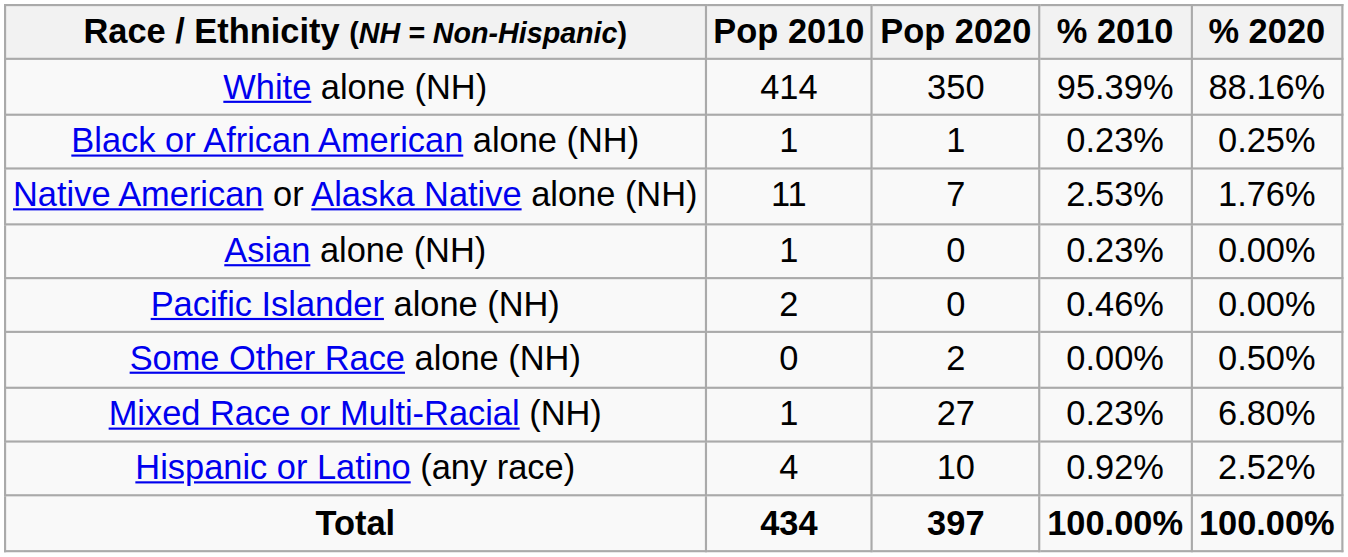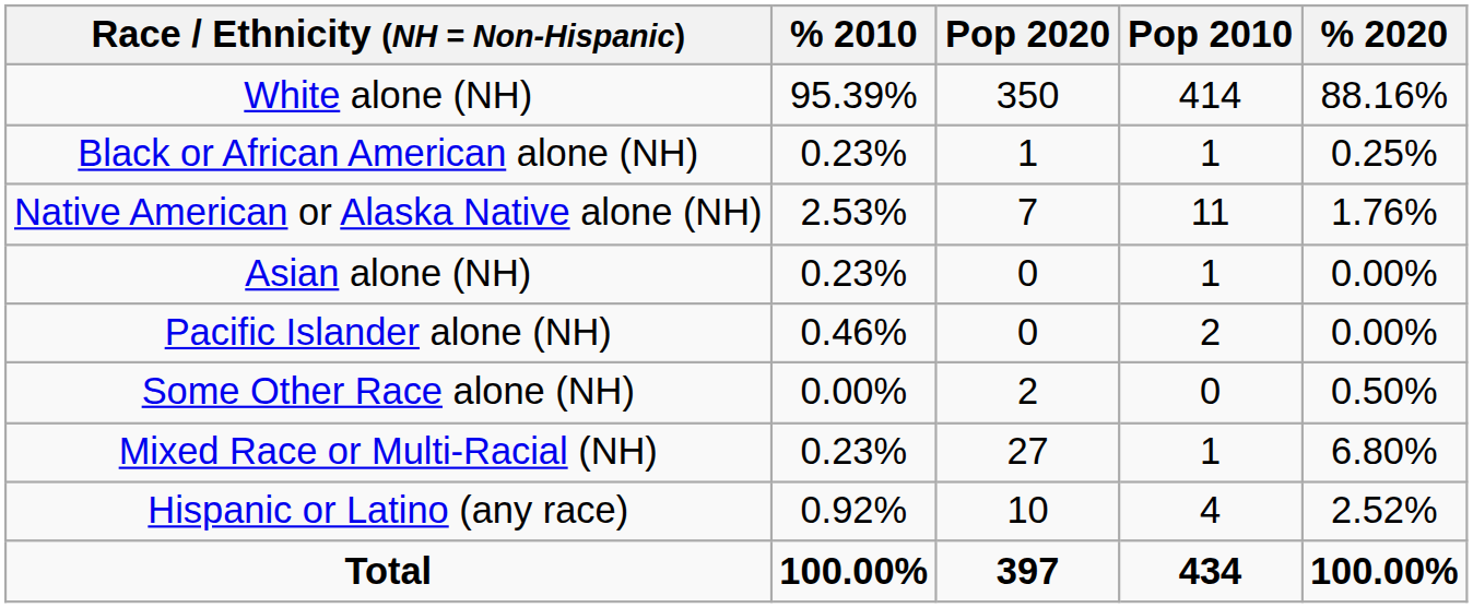columns swapped: Pop 2010 <-> % 2010
